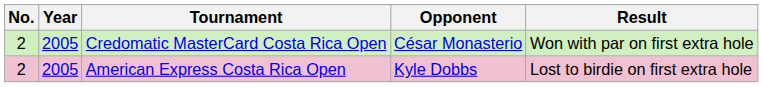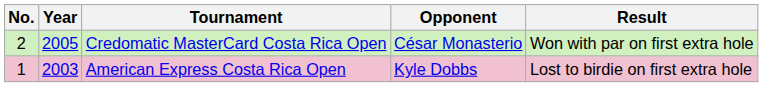American Express Costa Rica Open | No.: 2 -> 1
American Express Costa Rica Open | Year: 2005 -> 2003
